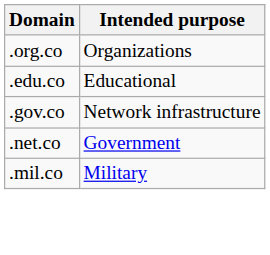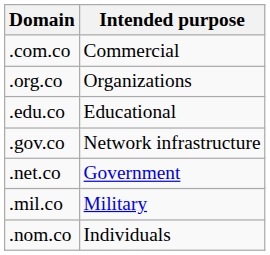+ row: .com.co | Commercial
+ row: .nom.co | Individuals
